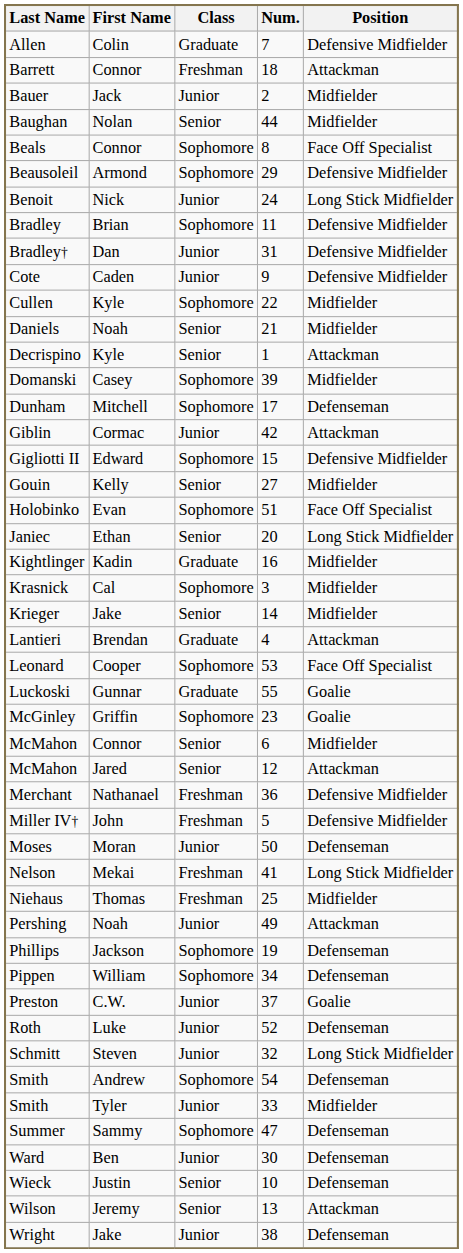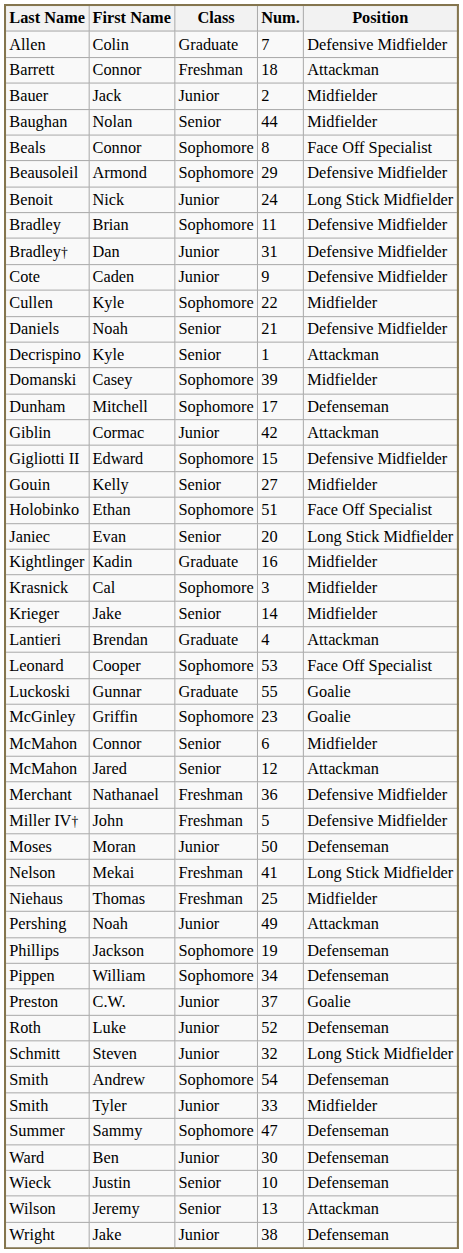Daniels | Position: Midfielder -> Defensive Midfielder
Holobinko | First Name: Evan -> Ethan
Janiec | First Name: Ethan -> Evan
